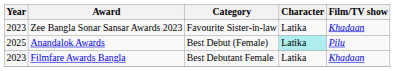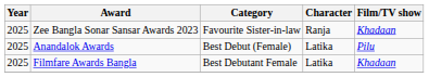Zee Bangla Sonar Sansar Awards 2023 | Year: 2023 -> 2025
Zee Bangla Sonar Sansar Awards 2023 | Character: Latika -> Ranja
Anandalok Awards | Character: paleturquoise background -> no background
Filmfare Awards Bangla | Year: 2023 -> 2025
